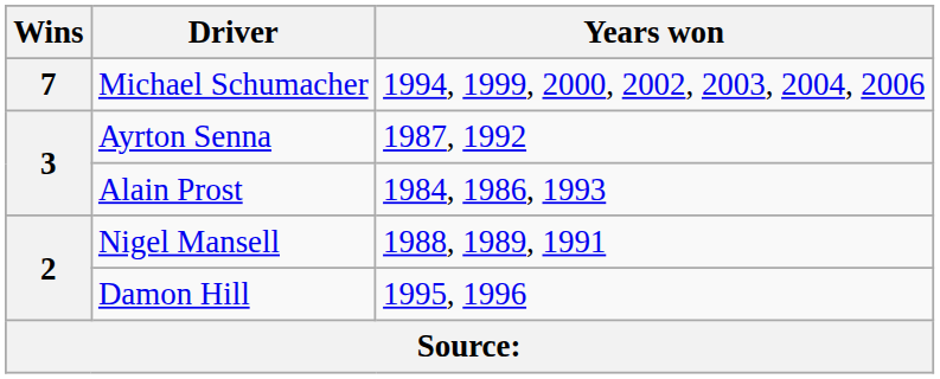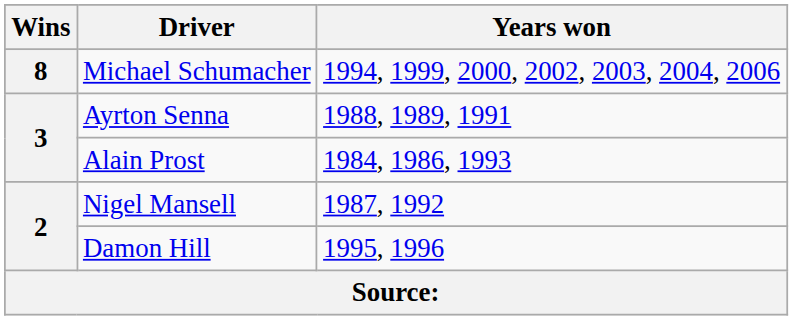Michael Schumacher | Wins: 7 -> 8
Ayrton Senna | Years won: 1987, 1992 -> 1988, 1989, 1991
Nigel Mansell | Years won: 1988, 1989, 1991 -> 1987, 1992
